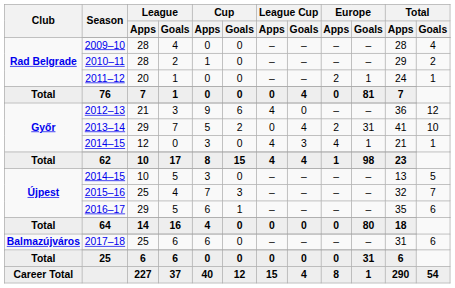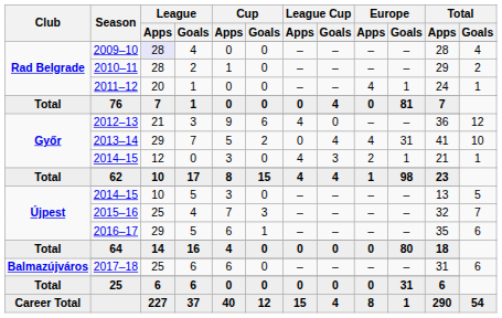2009–10 | League / Apps: no background -> lavender background
2011–12 | Europe / Apps: 2 -> 4
2013–14 | Europe / Apps: 2 -> 4
Győr / 2014–15 | Europe / Apps: 4 -> 2
